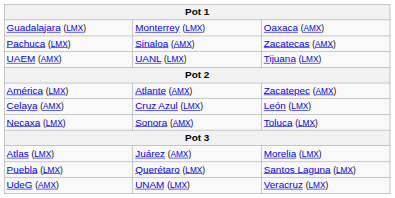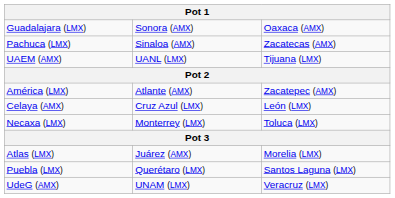Guadalajara (LMX) | column 2: Monterrey (LMX) -> Sonora (AMX)
Necaxa (LMX) | column 2: Sonora (AMX) -> Monterrey (LMX)
